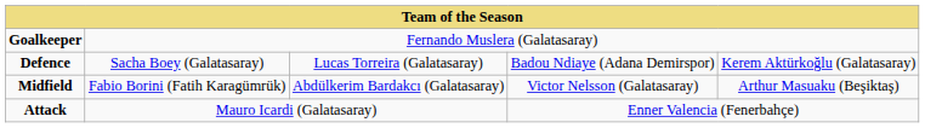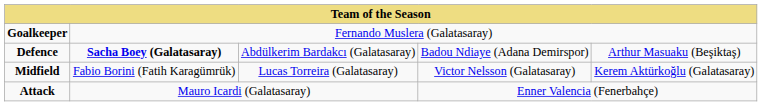Defence | column 2: normal -> bold
Defence | column 3: Lucas Torreira (Galatasaray) -> Abdülkerim Bardakcı (Galatasaray)
Defence | column 5: Kerem Aktürkoğlu (Galatasaray) -> Arthur Masuaku (Beşiktaş)
Midfield | column 3: Abdülkerim Bardakcı (Galatasaray) -> Lucas Torreira (Galatasaray)
Midfield | column 5: Arthur Masuaku (Beşiktaş) -> Kerem Aktürkoğlu (Galatasaray)
